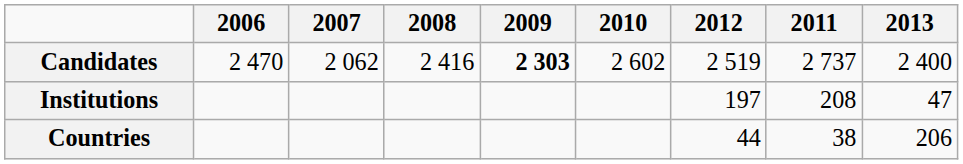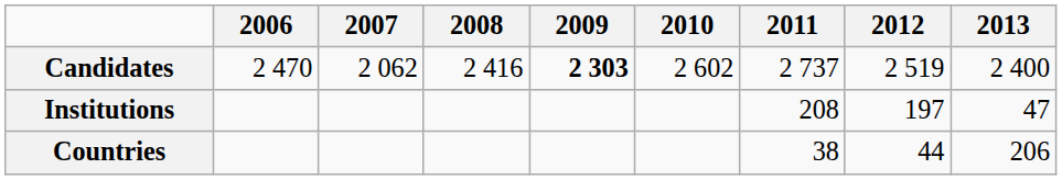columns swapped: 2011 <-> 2012
